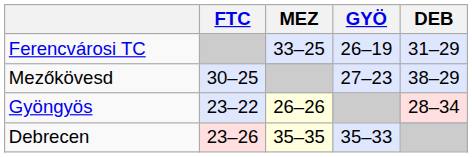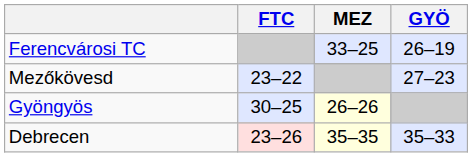- column: DEB | 31–29 | 38–29 | 28–34
Mezőkövesd | FTC: 30–25 -> 23–22
Gyöngyös | FTC: 23–22 -> 30–25
